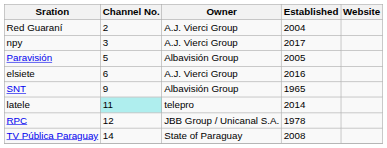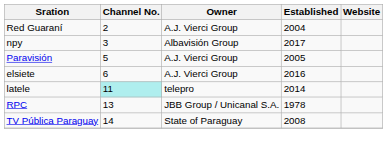npy | Owner: A.J. Vierci Group -> Albavisión Group
Paravisión | Owner: Albavisión Group -> A.J. Vierci Group
- row: SNT | 9 | Albavisión Group | 1965
RPC | Channel No.: 12 -> 13
